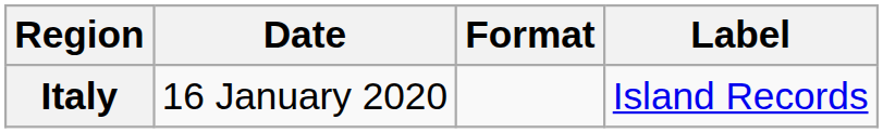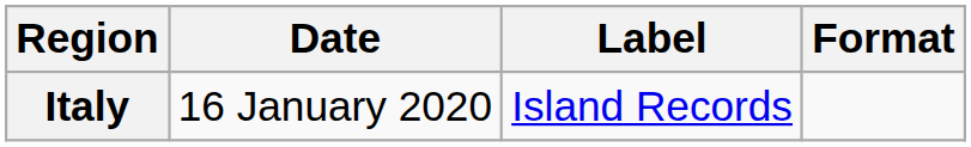columns swapped: Format <-> Label
